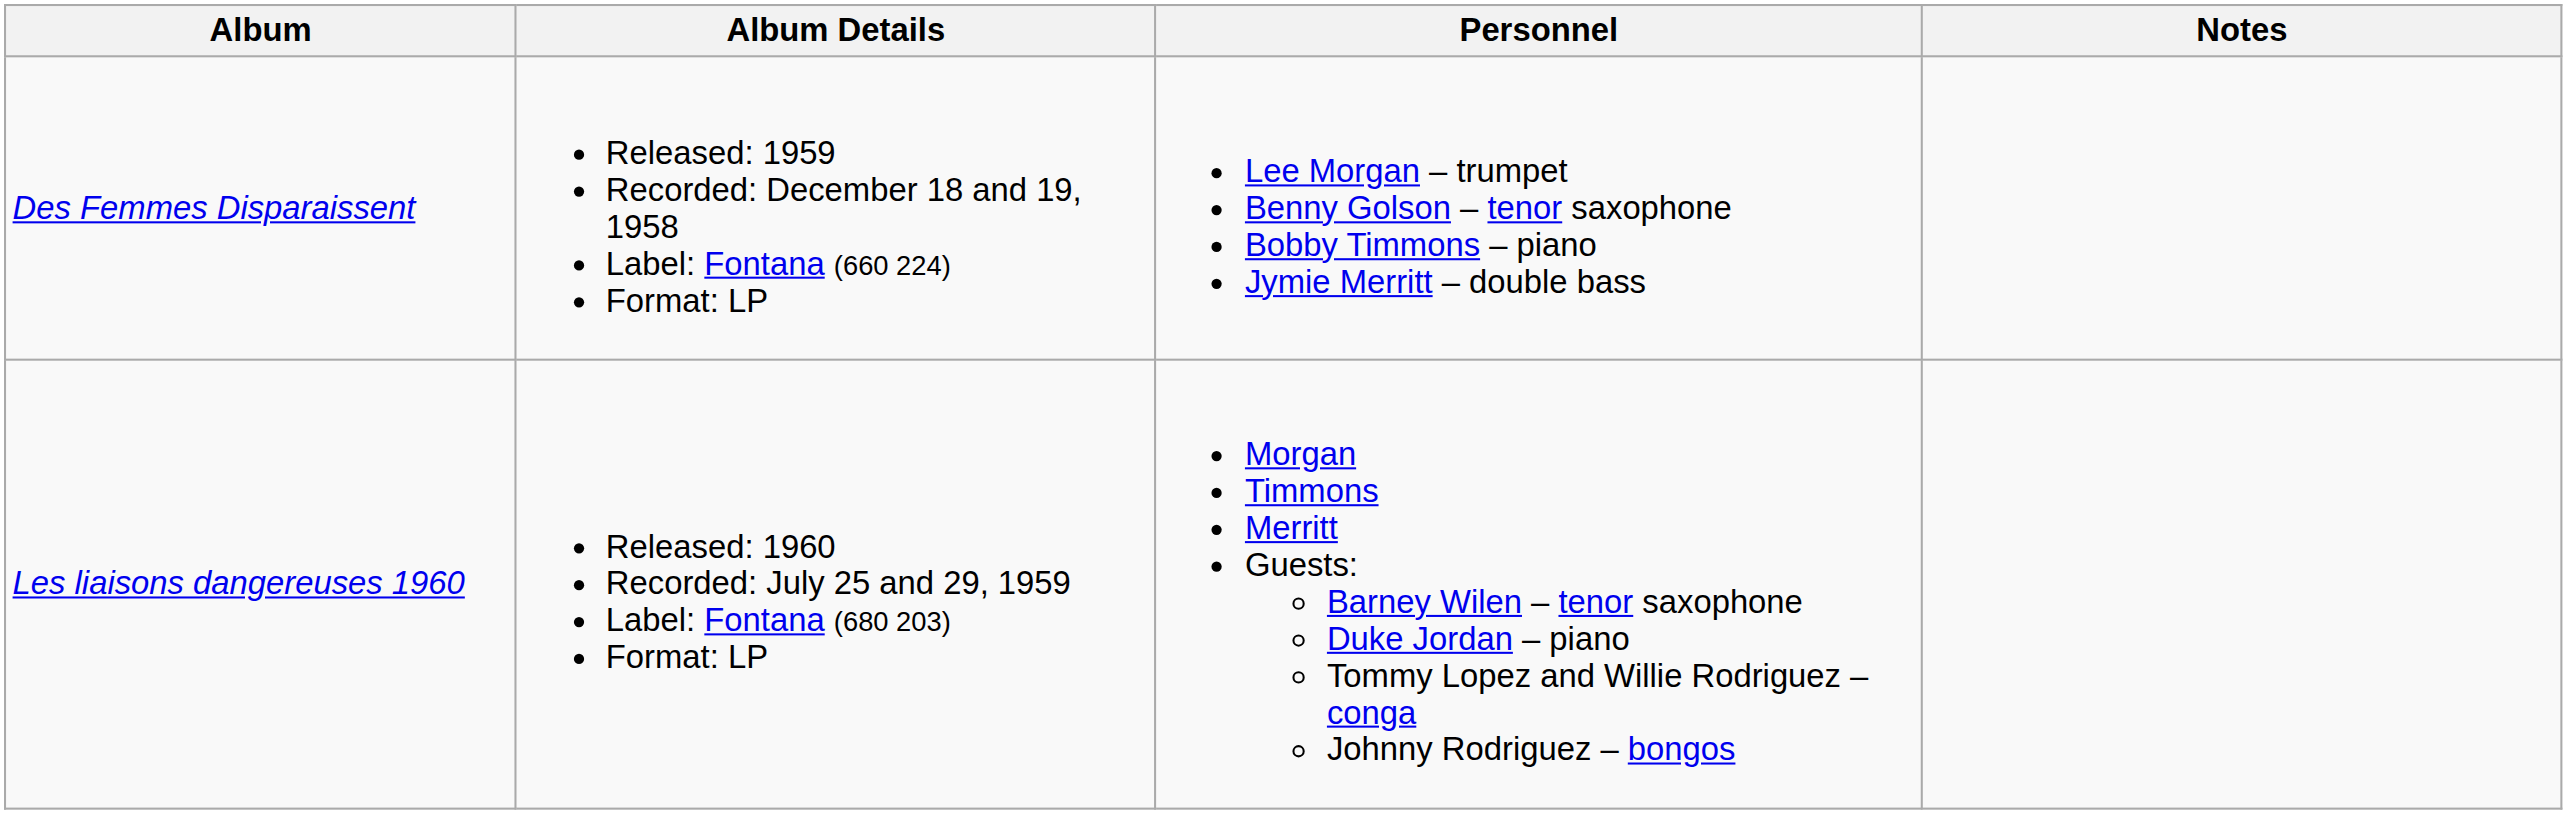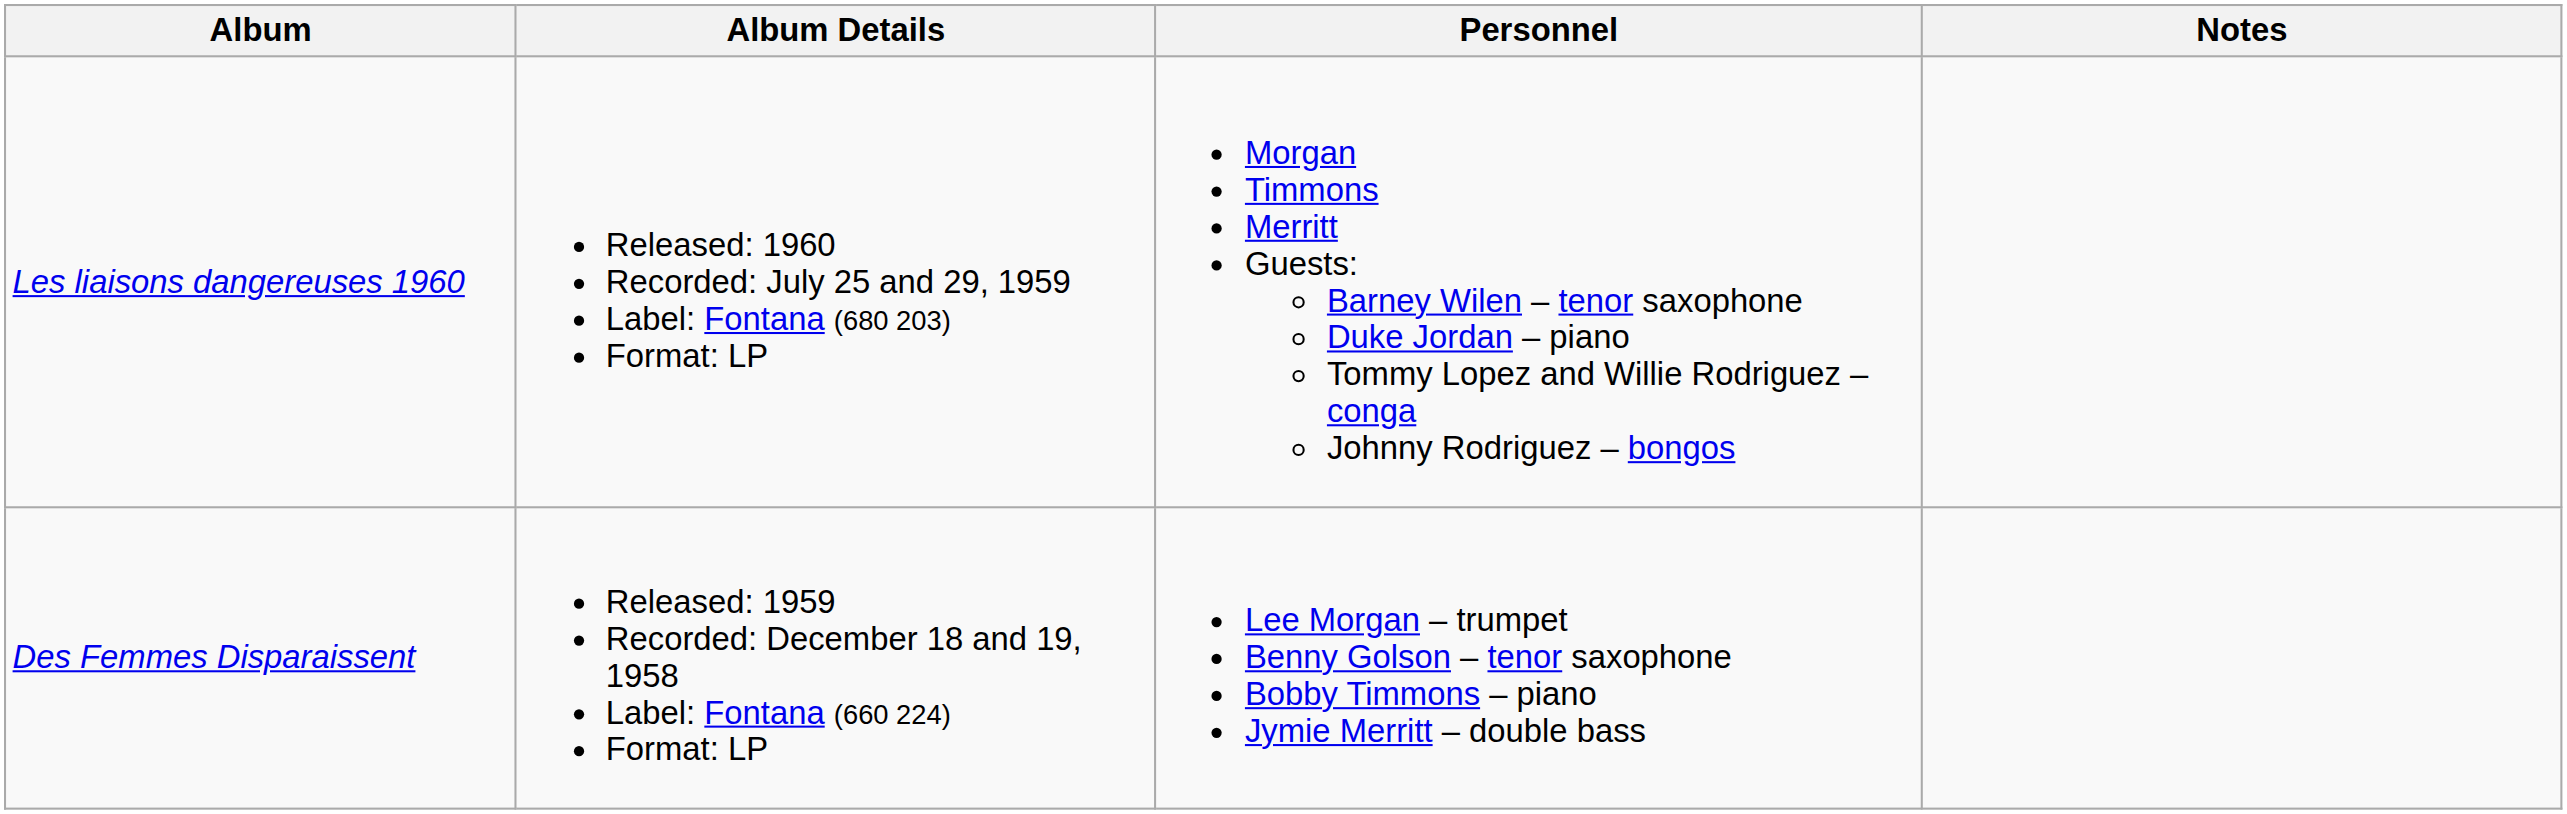rows swapped: Des Femmes Disparaissent <-> Les liaisons dangereuses 1960
